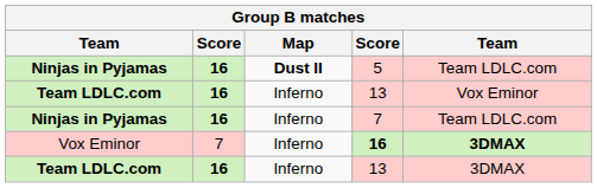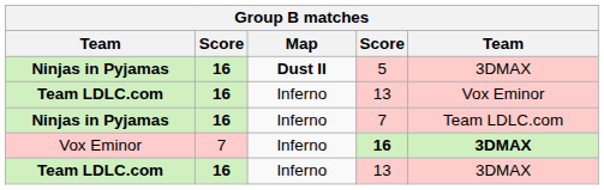5 | column 5: Team LDLC.com -> 3DMAX
